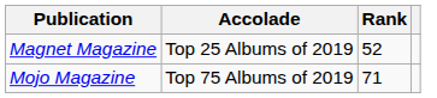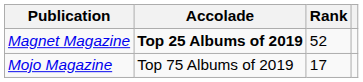Magnet Magazine | Accolade: normal -> bold
Mojo Magazine | Rank: 71 -> 17
